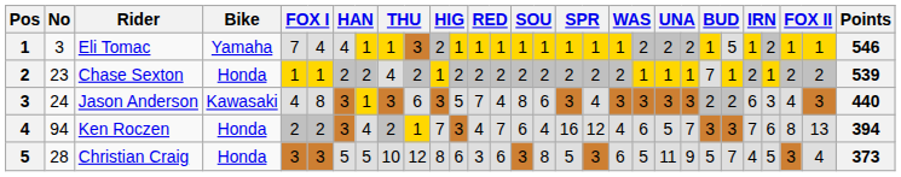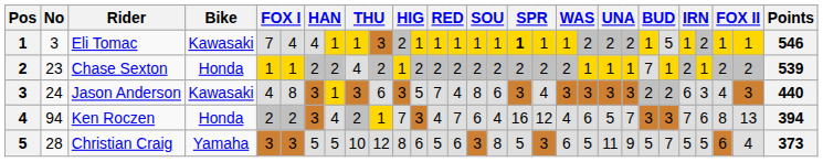Eli Tomac | Bike: Yamaha -> Kawasaki
Eli Tomac | column 17: normal -> bold
Christian Craig | Bike: Honda -> Yamaha
Christian Craig | column 13: 3 -> 5
Christian Craig | column 25: 4 -> 5
Christian Craig | column 27: 3 -> 6
